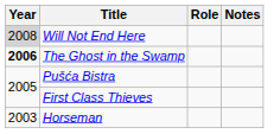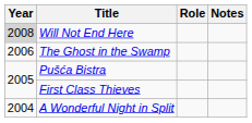The Ghost in the Swamp | Year: bold -> normal
+ row: 2004 | A Wonderful Night in Split
- row: 2003 | Horseman
